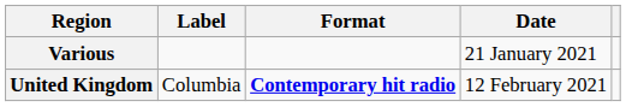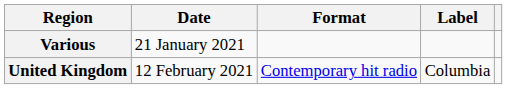columns swapped: Date <-> Label
United Kingdom | Format: bold -> normal
